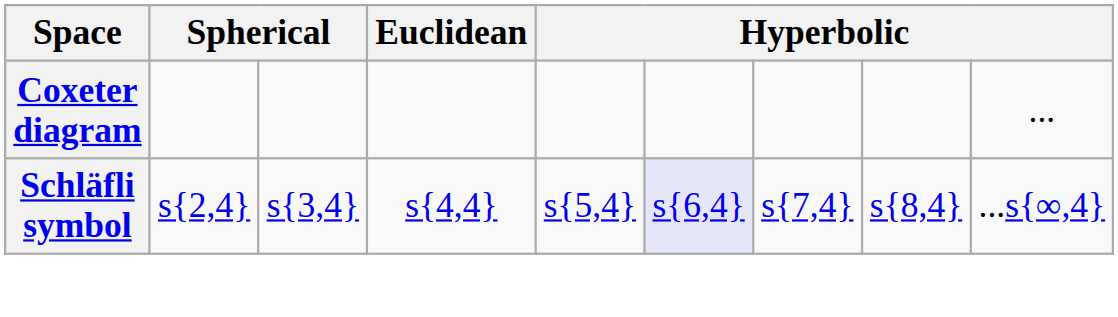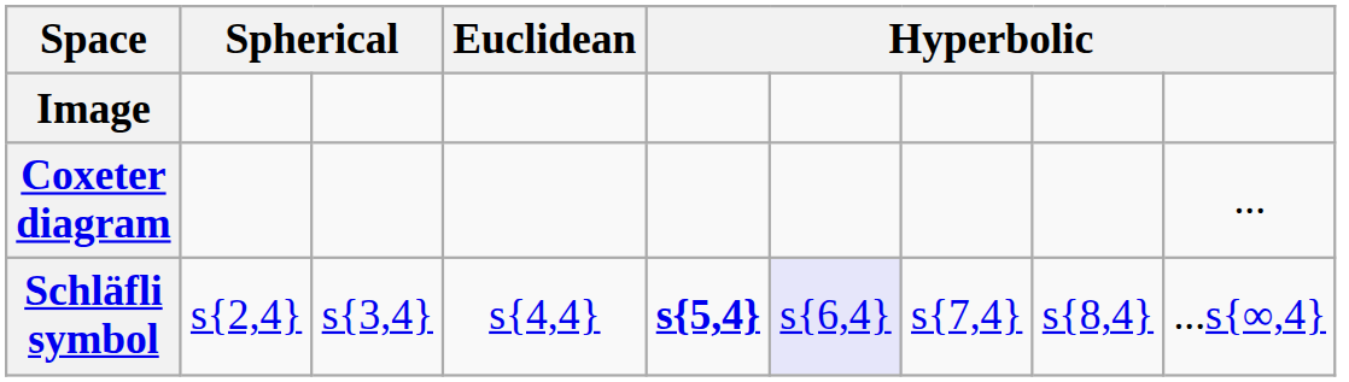+ row: Image
Schläfli symbol | column 5: normal -> bold
